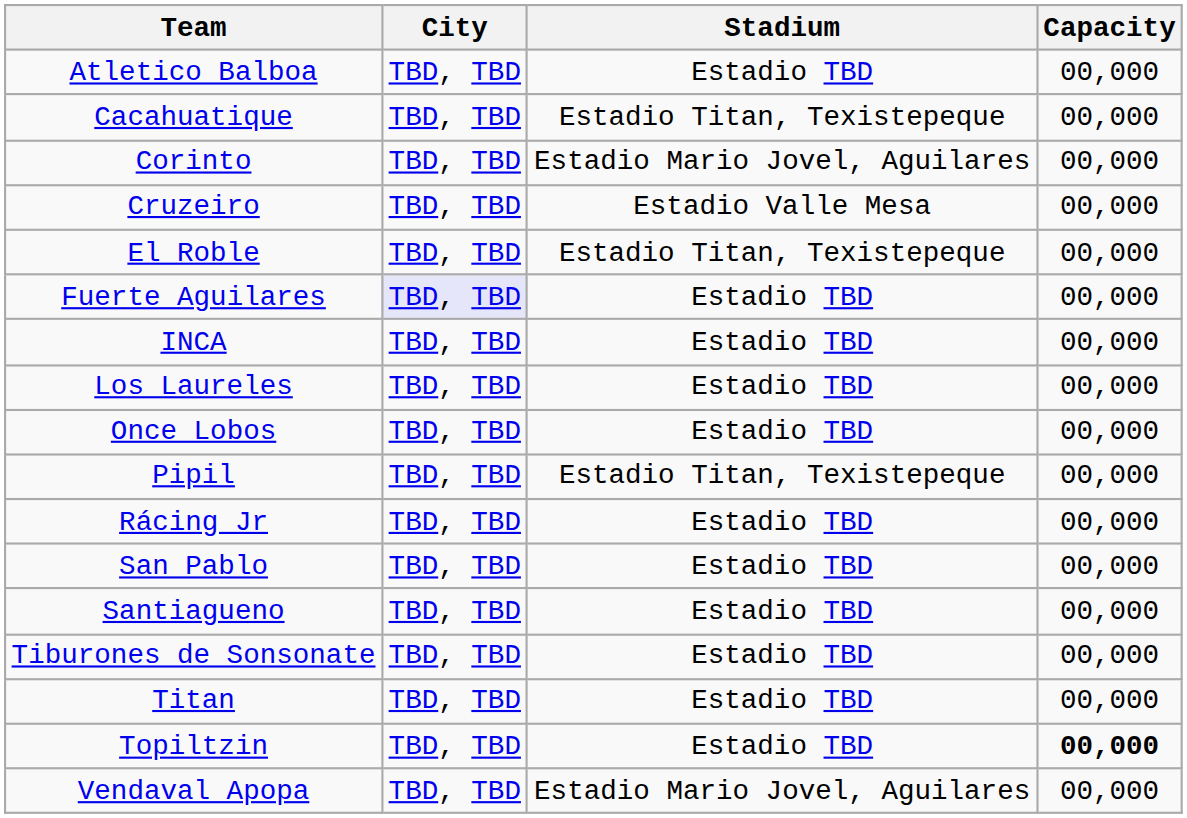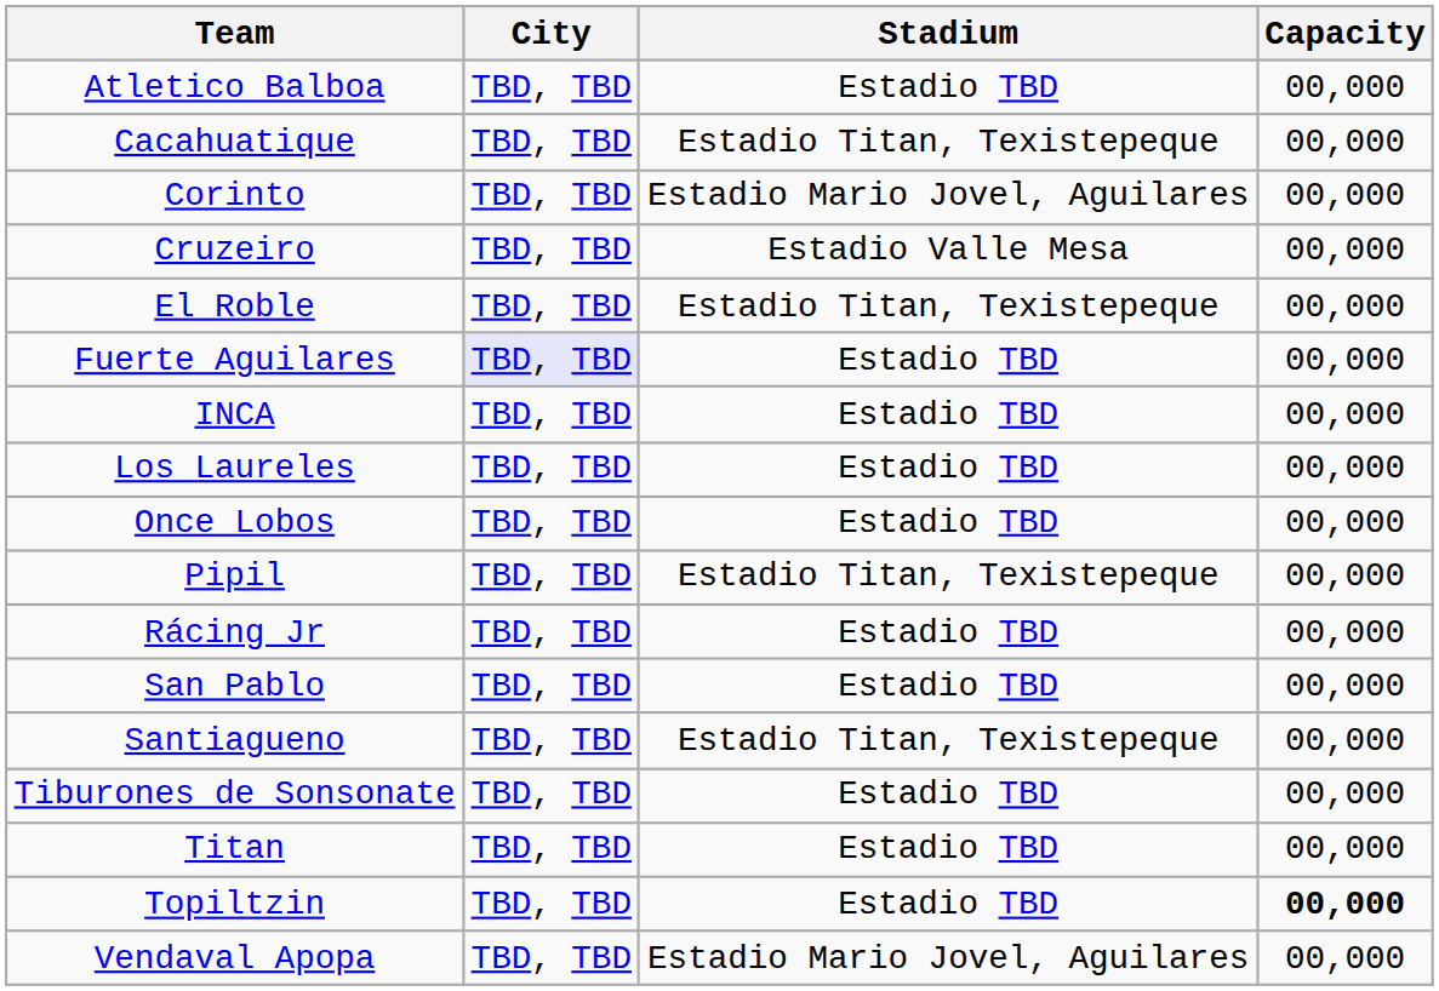Santiagueno | Stadium: Estadio TBD -> Estadio Titan, Texistepeque
